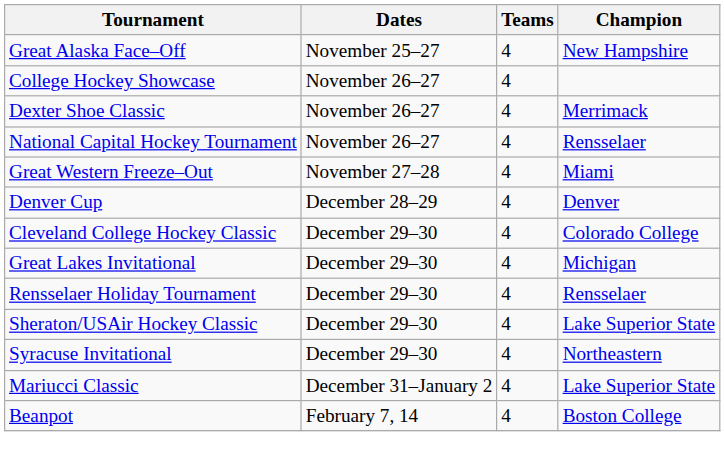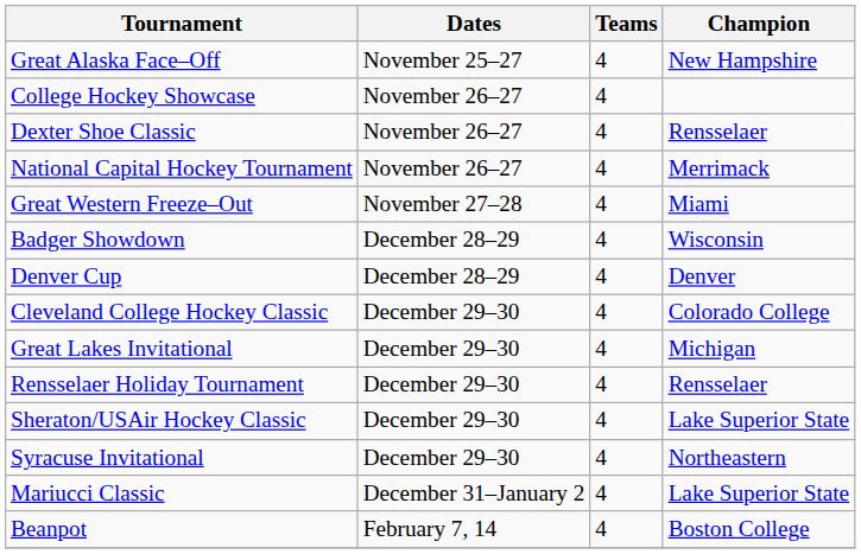Dexter Shoe Classic | Champion: Merrimack -> Rensselaer
National Capital Hockey Tournament | Champion: Rensselaer -> Merrimack
+ row: Badger Showdown | December 28–29 | 4 | Wisconsin
